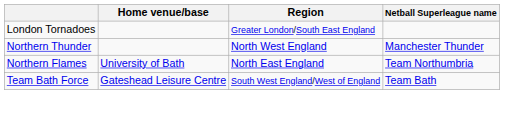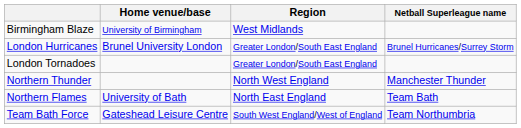+ row: Birmingham Blaze | University of Birmingham | West Midlands
+ row: London Hurricanes | Brunel University London | Greater London/South East England | Brunel Hurricanes/Surrey Storm
Northern Flames | Netball Superleague name: Team Northumbria -> Team Bath
Team Bath Force | Netball Superleague name: Team Bath -> Team Northumbria
